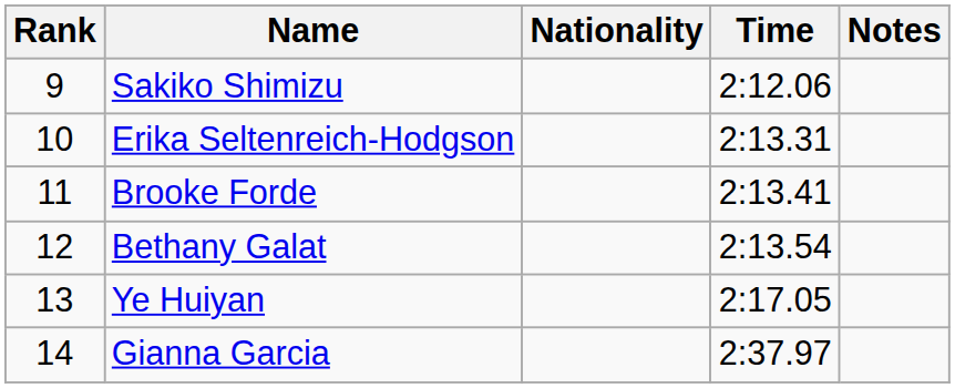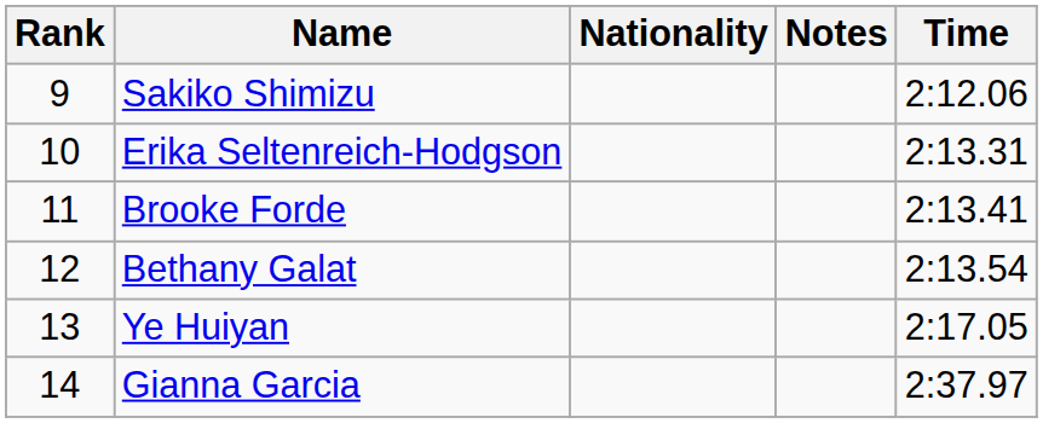columns swapped: Time <-> Notes
